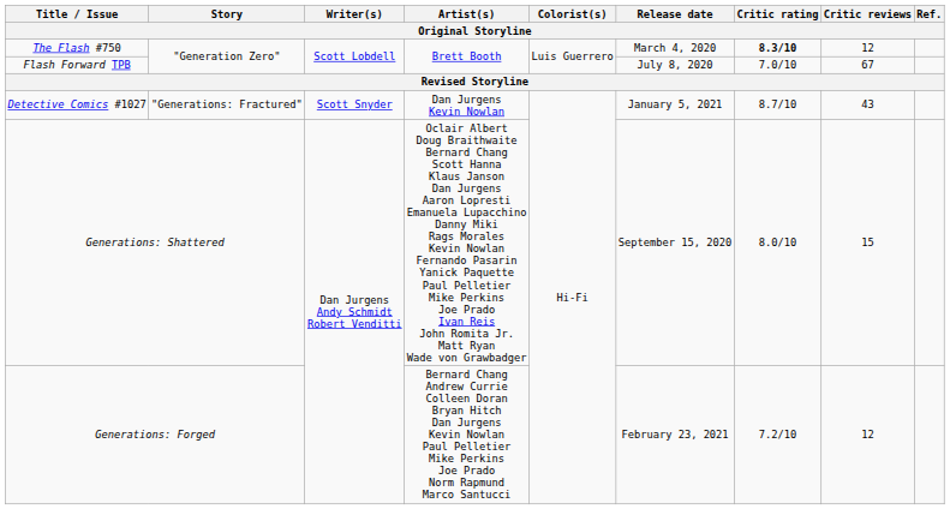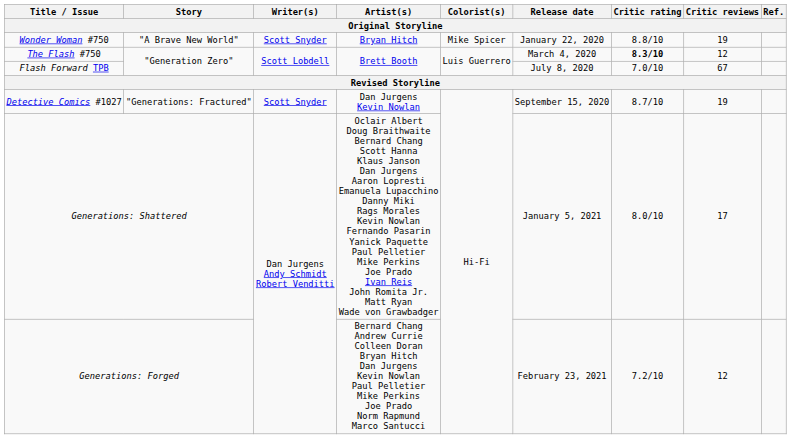+ row: Wonder Woman #750 | "A Brave New World" | Scott Snyder | Bryan Hitch | Mike Spicer | January 22, 2020 | 8.8/10 | 19
Detective Comics #1027 | Release date: January 5, 2021 -> September 15, 2020
Detective Comics #1027 | Critic reviews: 43 -> 19
Generations: Shattered | Release date: September 15, 2020 -> January 5, 2021
Generations: Shattered | Critic reviews: 15 -> 17
